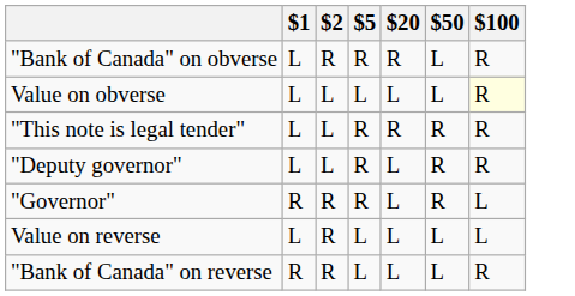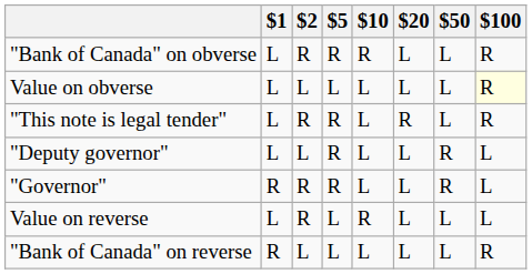+ column: $10 | R | L | L | L | L | R | L
"Bank of Canada" on obverse | $20: R -> L
"This note is legal tender" | $2: L -> R
"This note is legal tender" | $50: R -> L
"Deputy governor" | $100: R -> L
"Bank of Canada" on reverse | $2: R -> L
